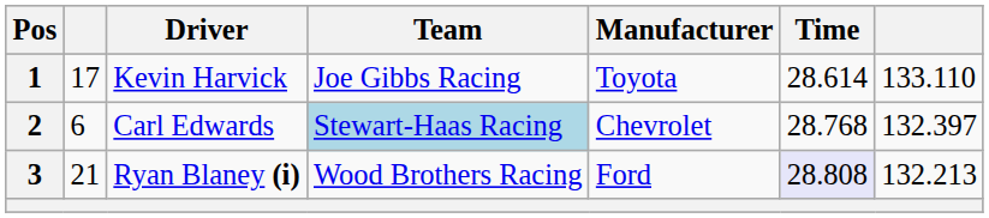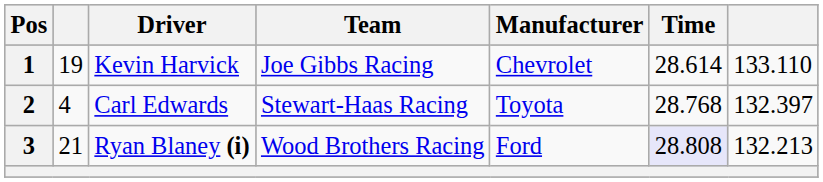1 | column 2: 17 -> 19
1 | Manufacturer: Toyota -> Chevrolet
2 | column 2: 6 -> 4
2 | Team: lightblue background -> no background
2 | Manufacturer: Chevrolet -> Toyota
